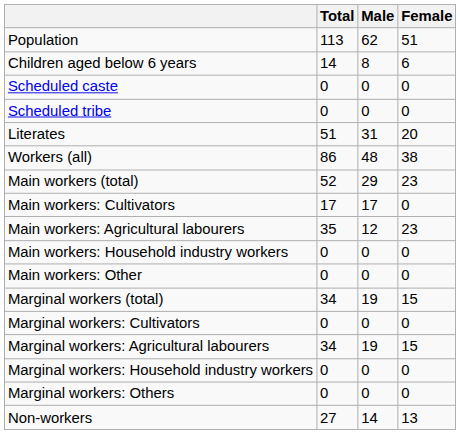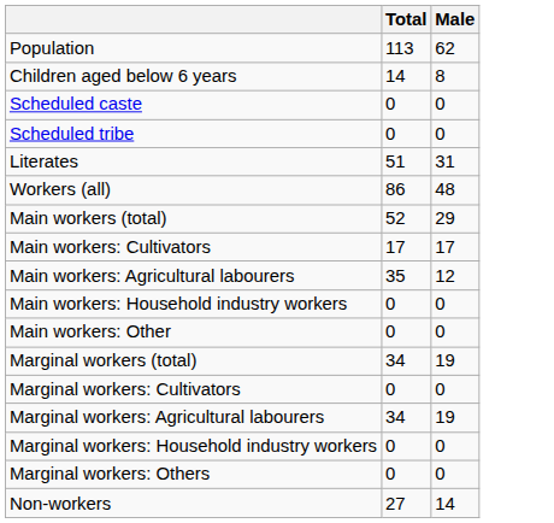- column: Female | 51 | 6 | 0 | 0 | 20 | 38 | 23 | 0 | 23 | 0 | 0 | 15 | 0 | 15 | 0 | 0 | 13
